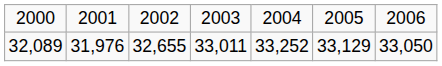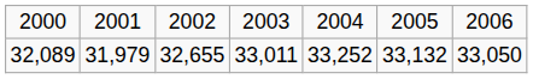32,089 | column 2: 31,976 -> 31,979
32,089 | column 6: 33,129 -> 33,132
